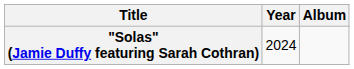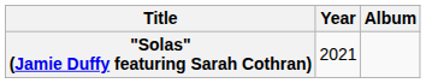"Solas" (Jamie Duffy featuring Sarah Cothran) | Year: 2024 -> 2021
